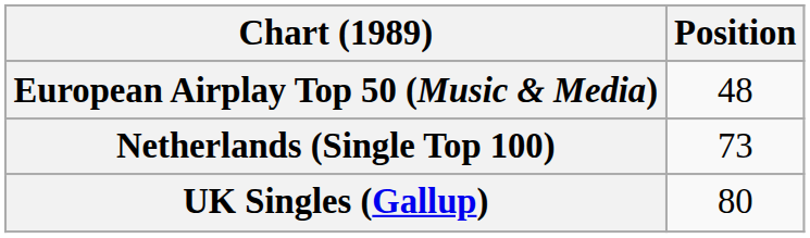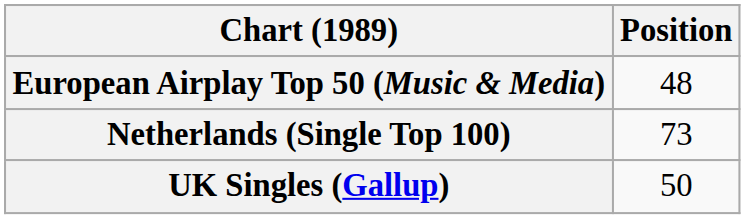UK Singles (Gallup) | Position: 80 -> 50
